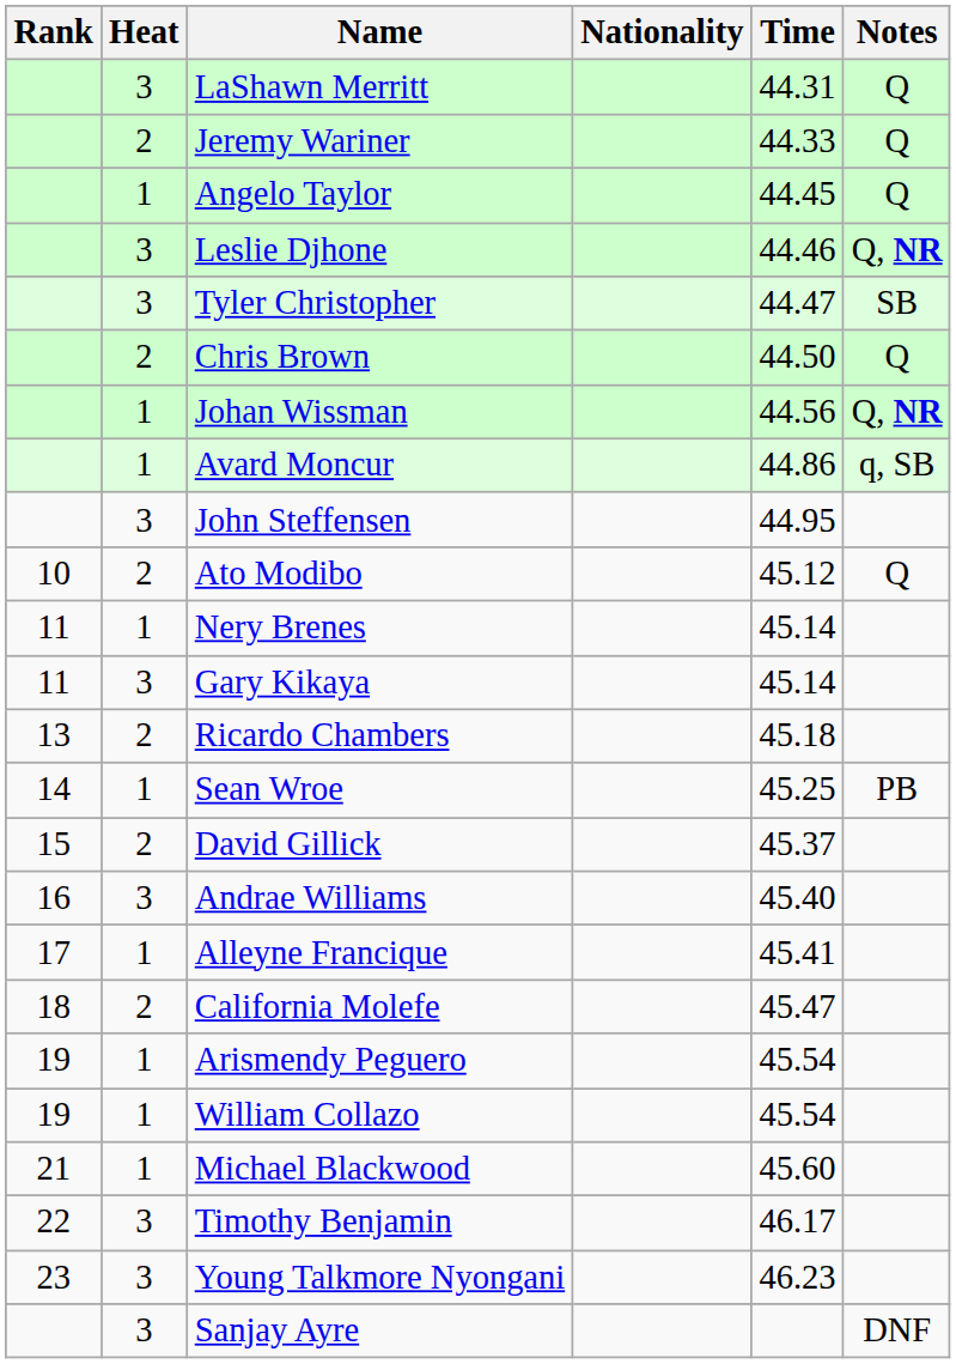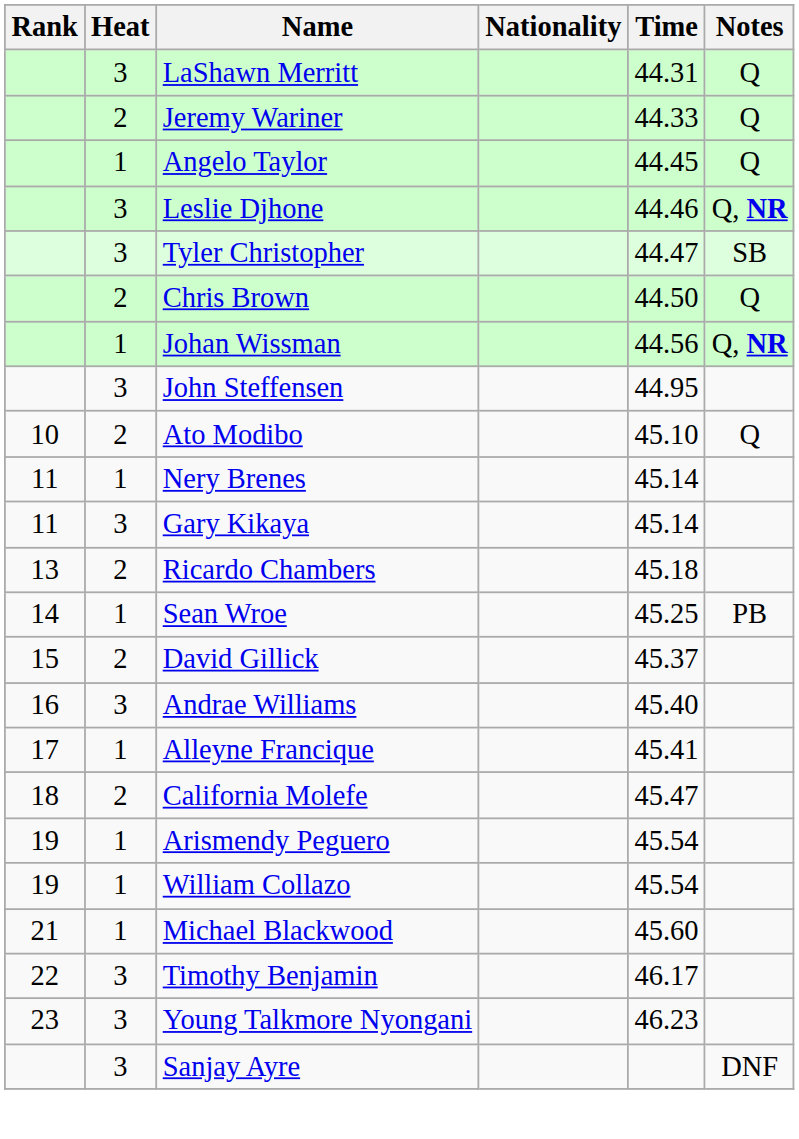- row: 1 | Avard Moncur | 44.86 | q, SB
Ato Modibo | Time: 45.12 -> 45.10
